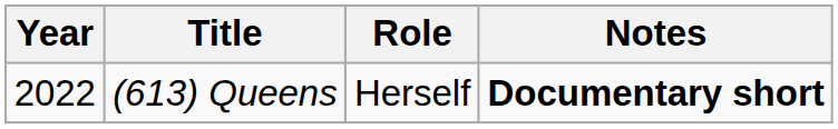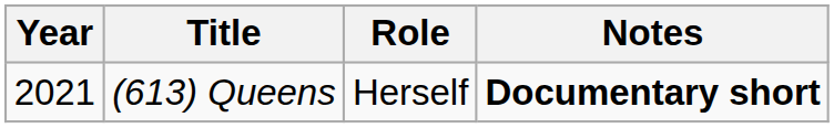(613) Queens | Year: 2022 -> 2021
